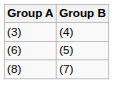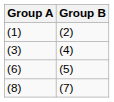+ row: (1) | (2)
